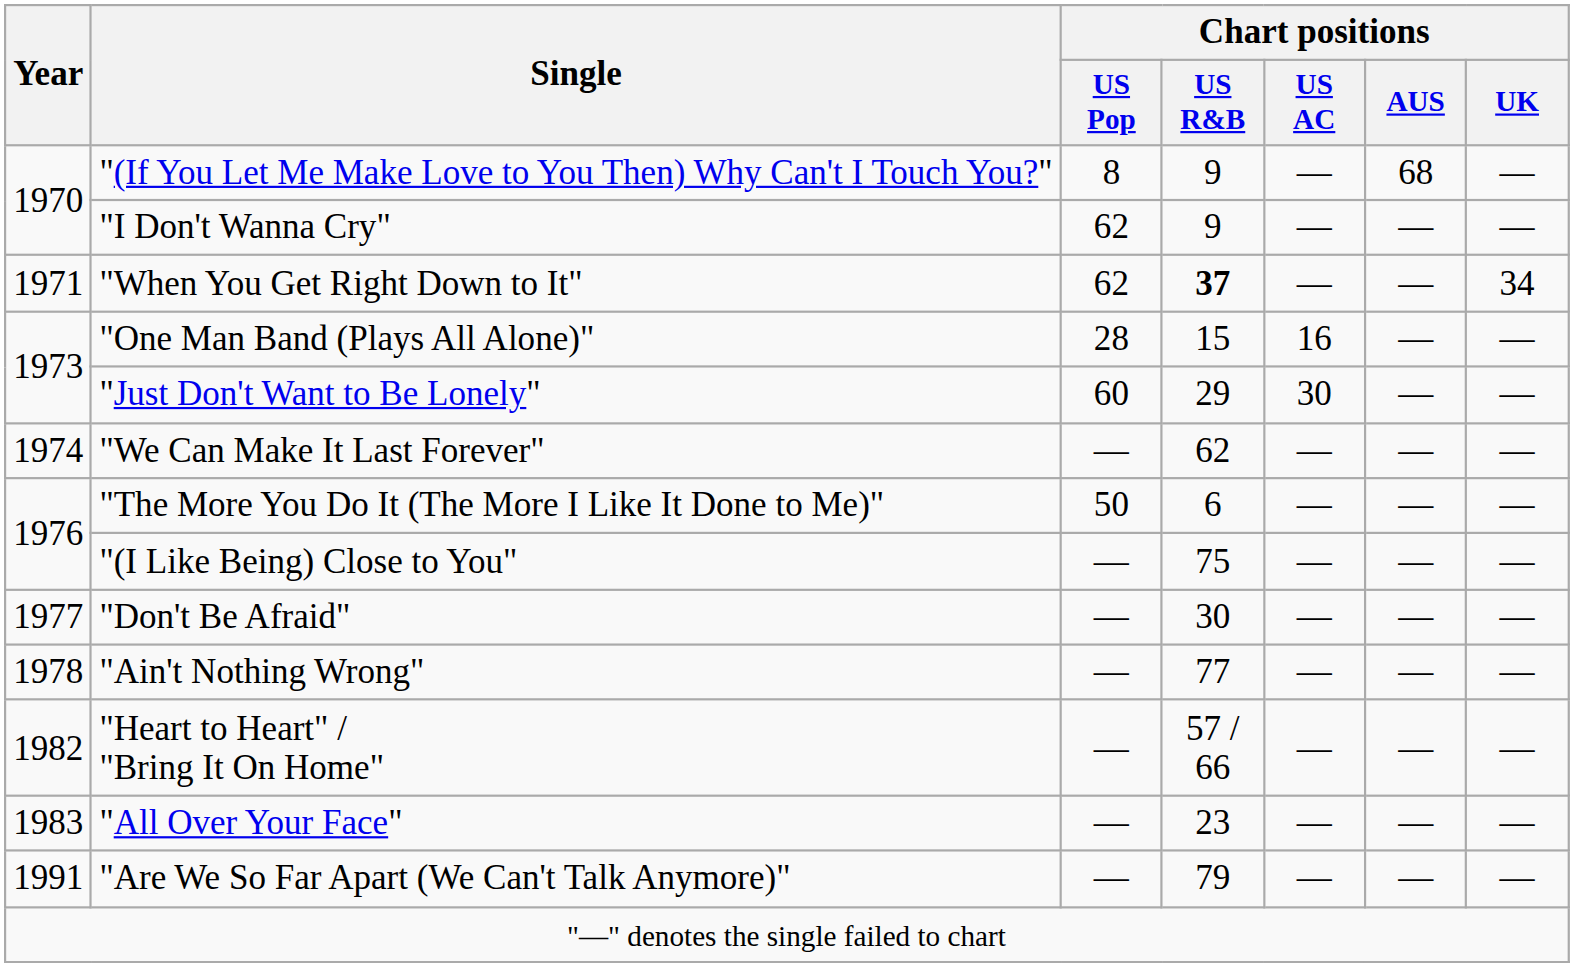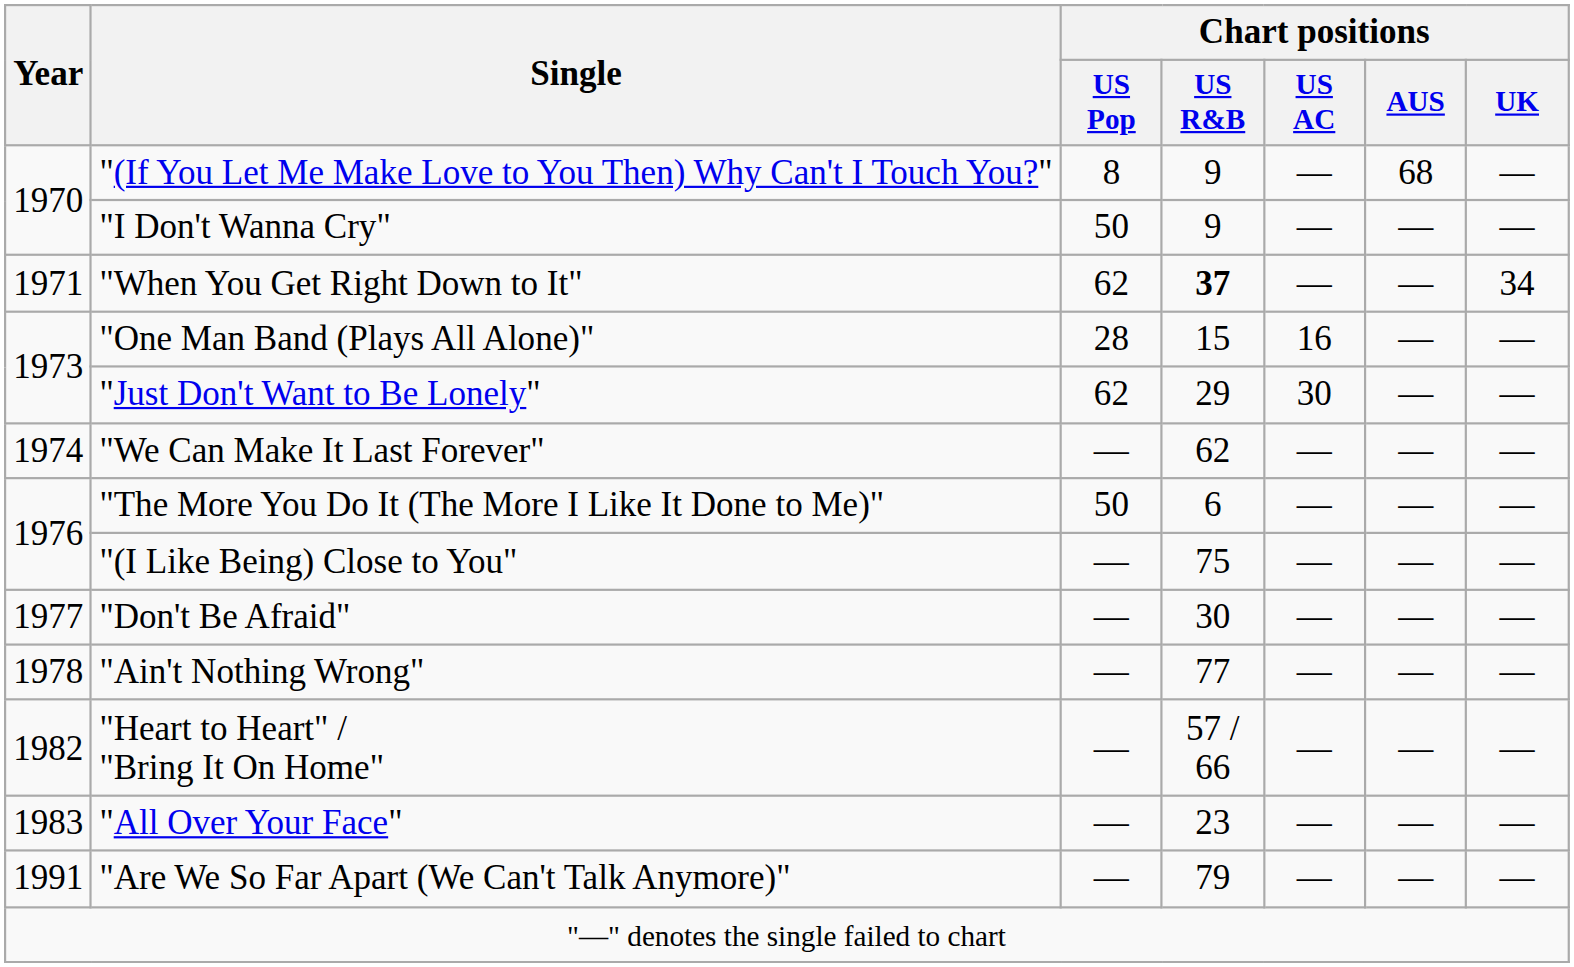"I Don't Wanna Cry" | Chart positions / US Pop: 62 -> 50
"Just Don't Want to Be Lonely" | Chart positions / US Pop: 60 -> 62
